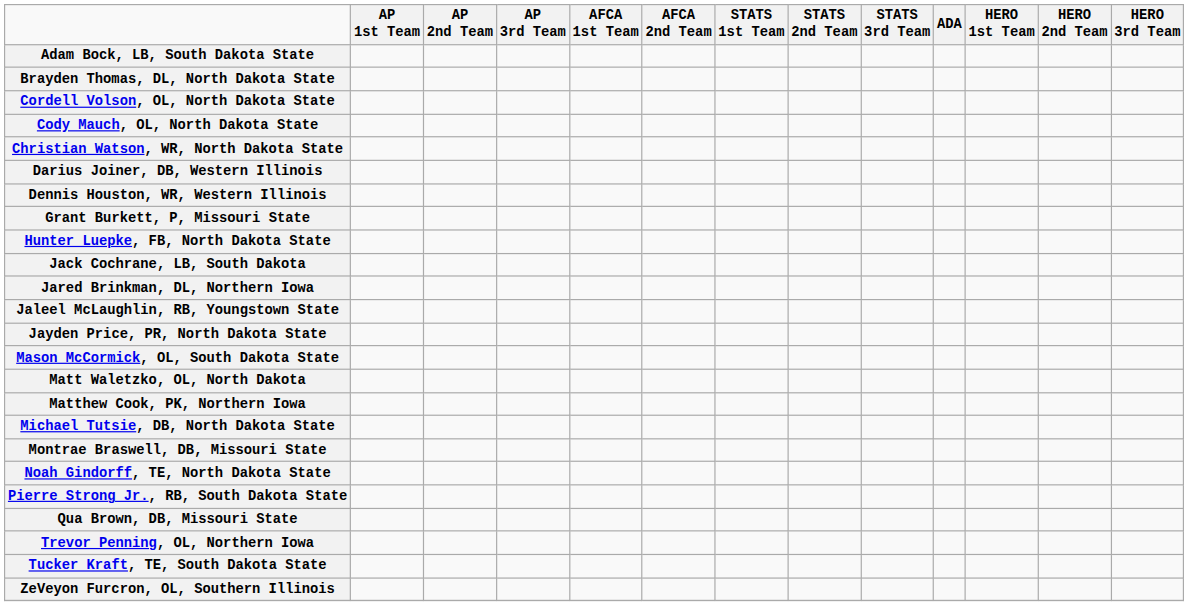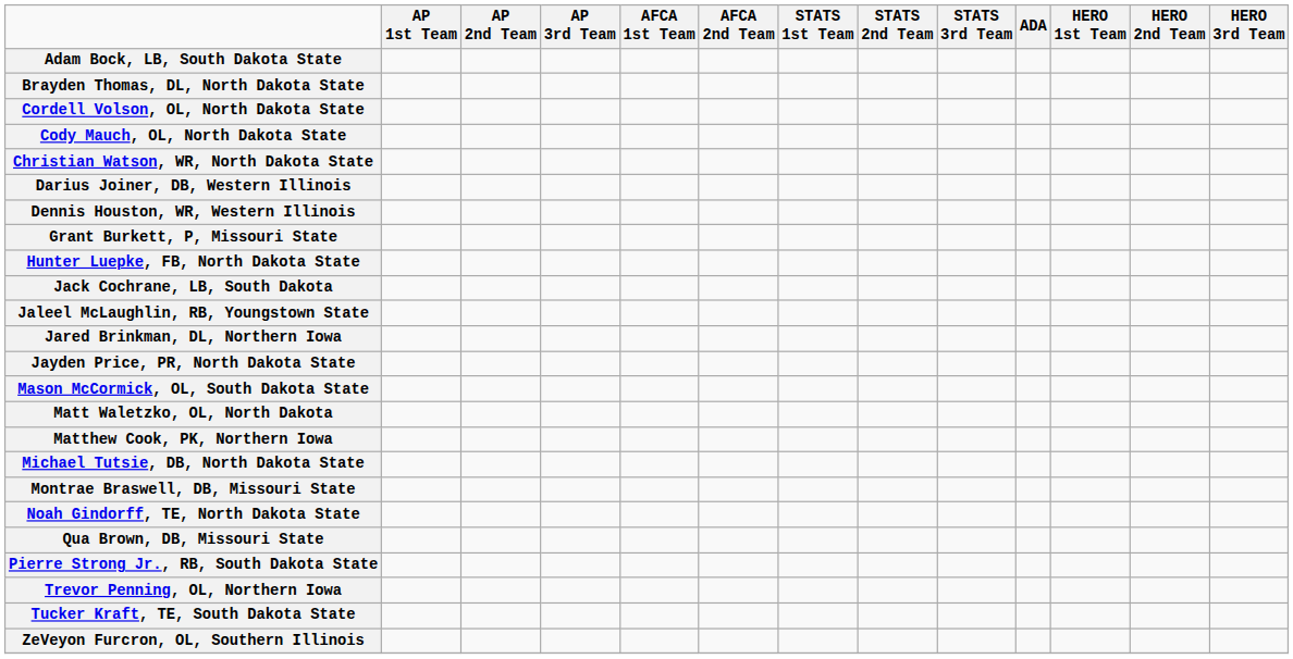rows swapped: Jared Brinkman, DL, Northern Iowa <-> Jaleel McLaughlin, RB, Youngstown State
rows swapped: Pierre Strong Jr., RB, South Dakota State <-> Qua Brown, DB, Missouri State
